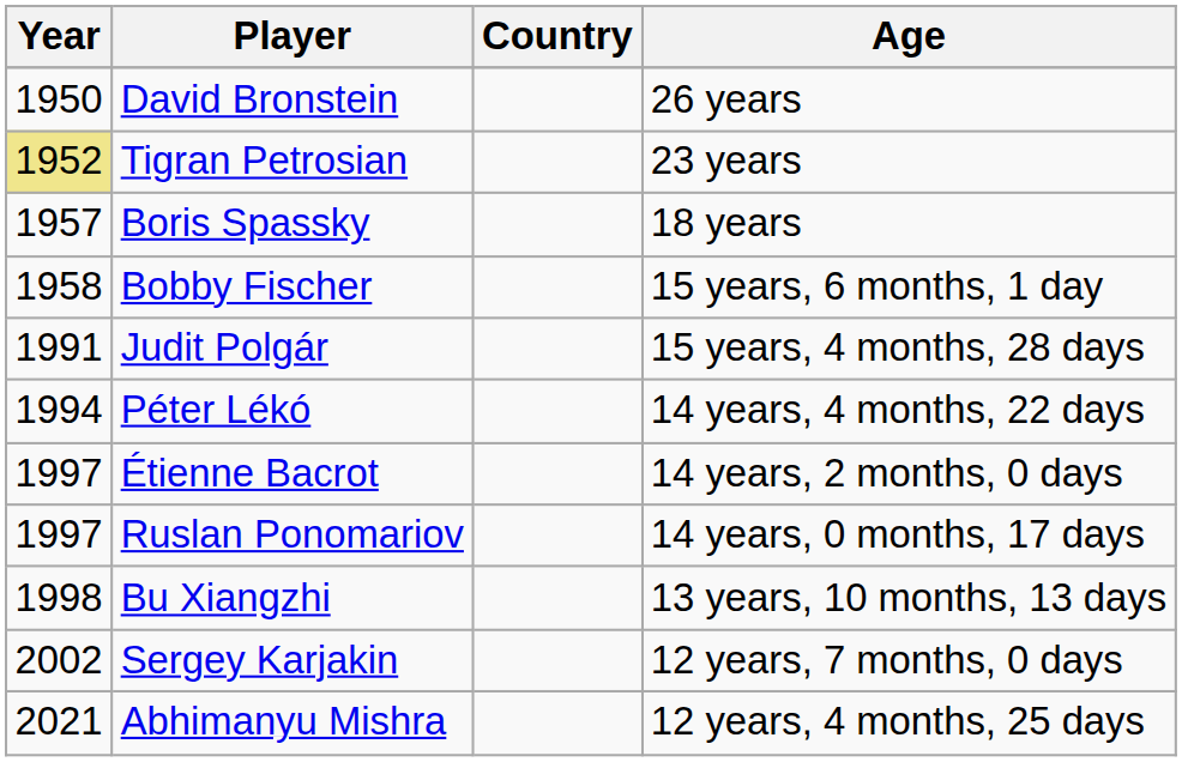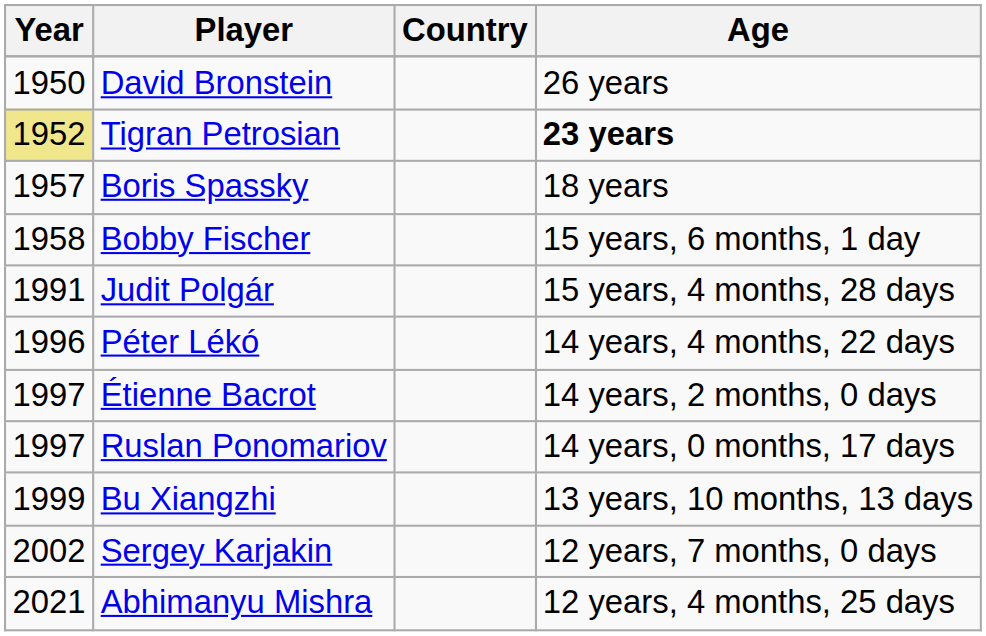Tigran Petrosian | Age: normal -> bold
Péter Lékó | Year: 1994 -> 1996
Bu Xiangzhi | Year: 1998 -> 1999
